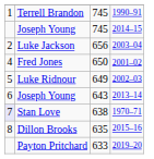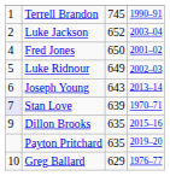- row: Joseph Young | 745 | 2014–15
Luke Jackson | column 3: 656 -> 652
Stan Love | column 3: 638 -> 639
Dillon Brooks | column 1: 8 -> 9
Payton Pritchard | column 3: 633 -> 635
+ row: 10 | Greg Ballard | 629 | 1976–77
